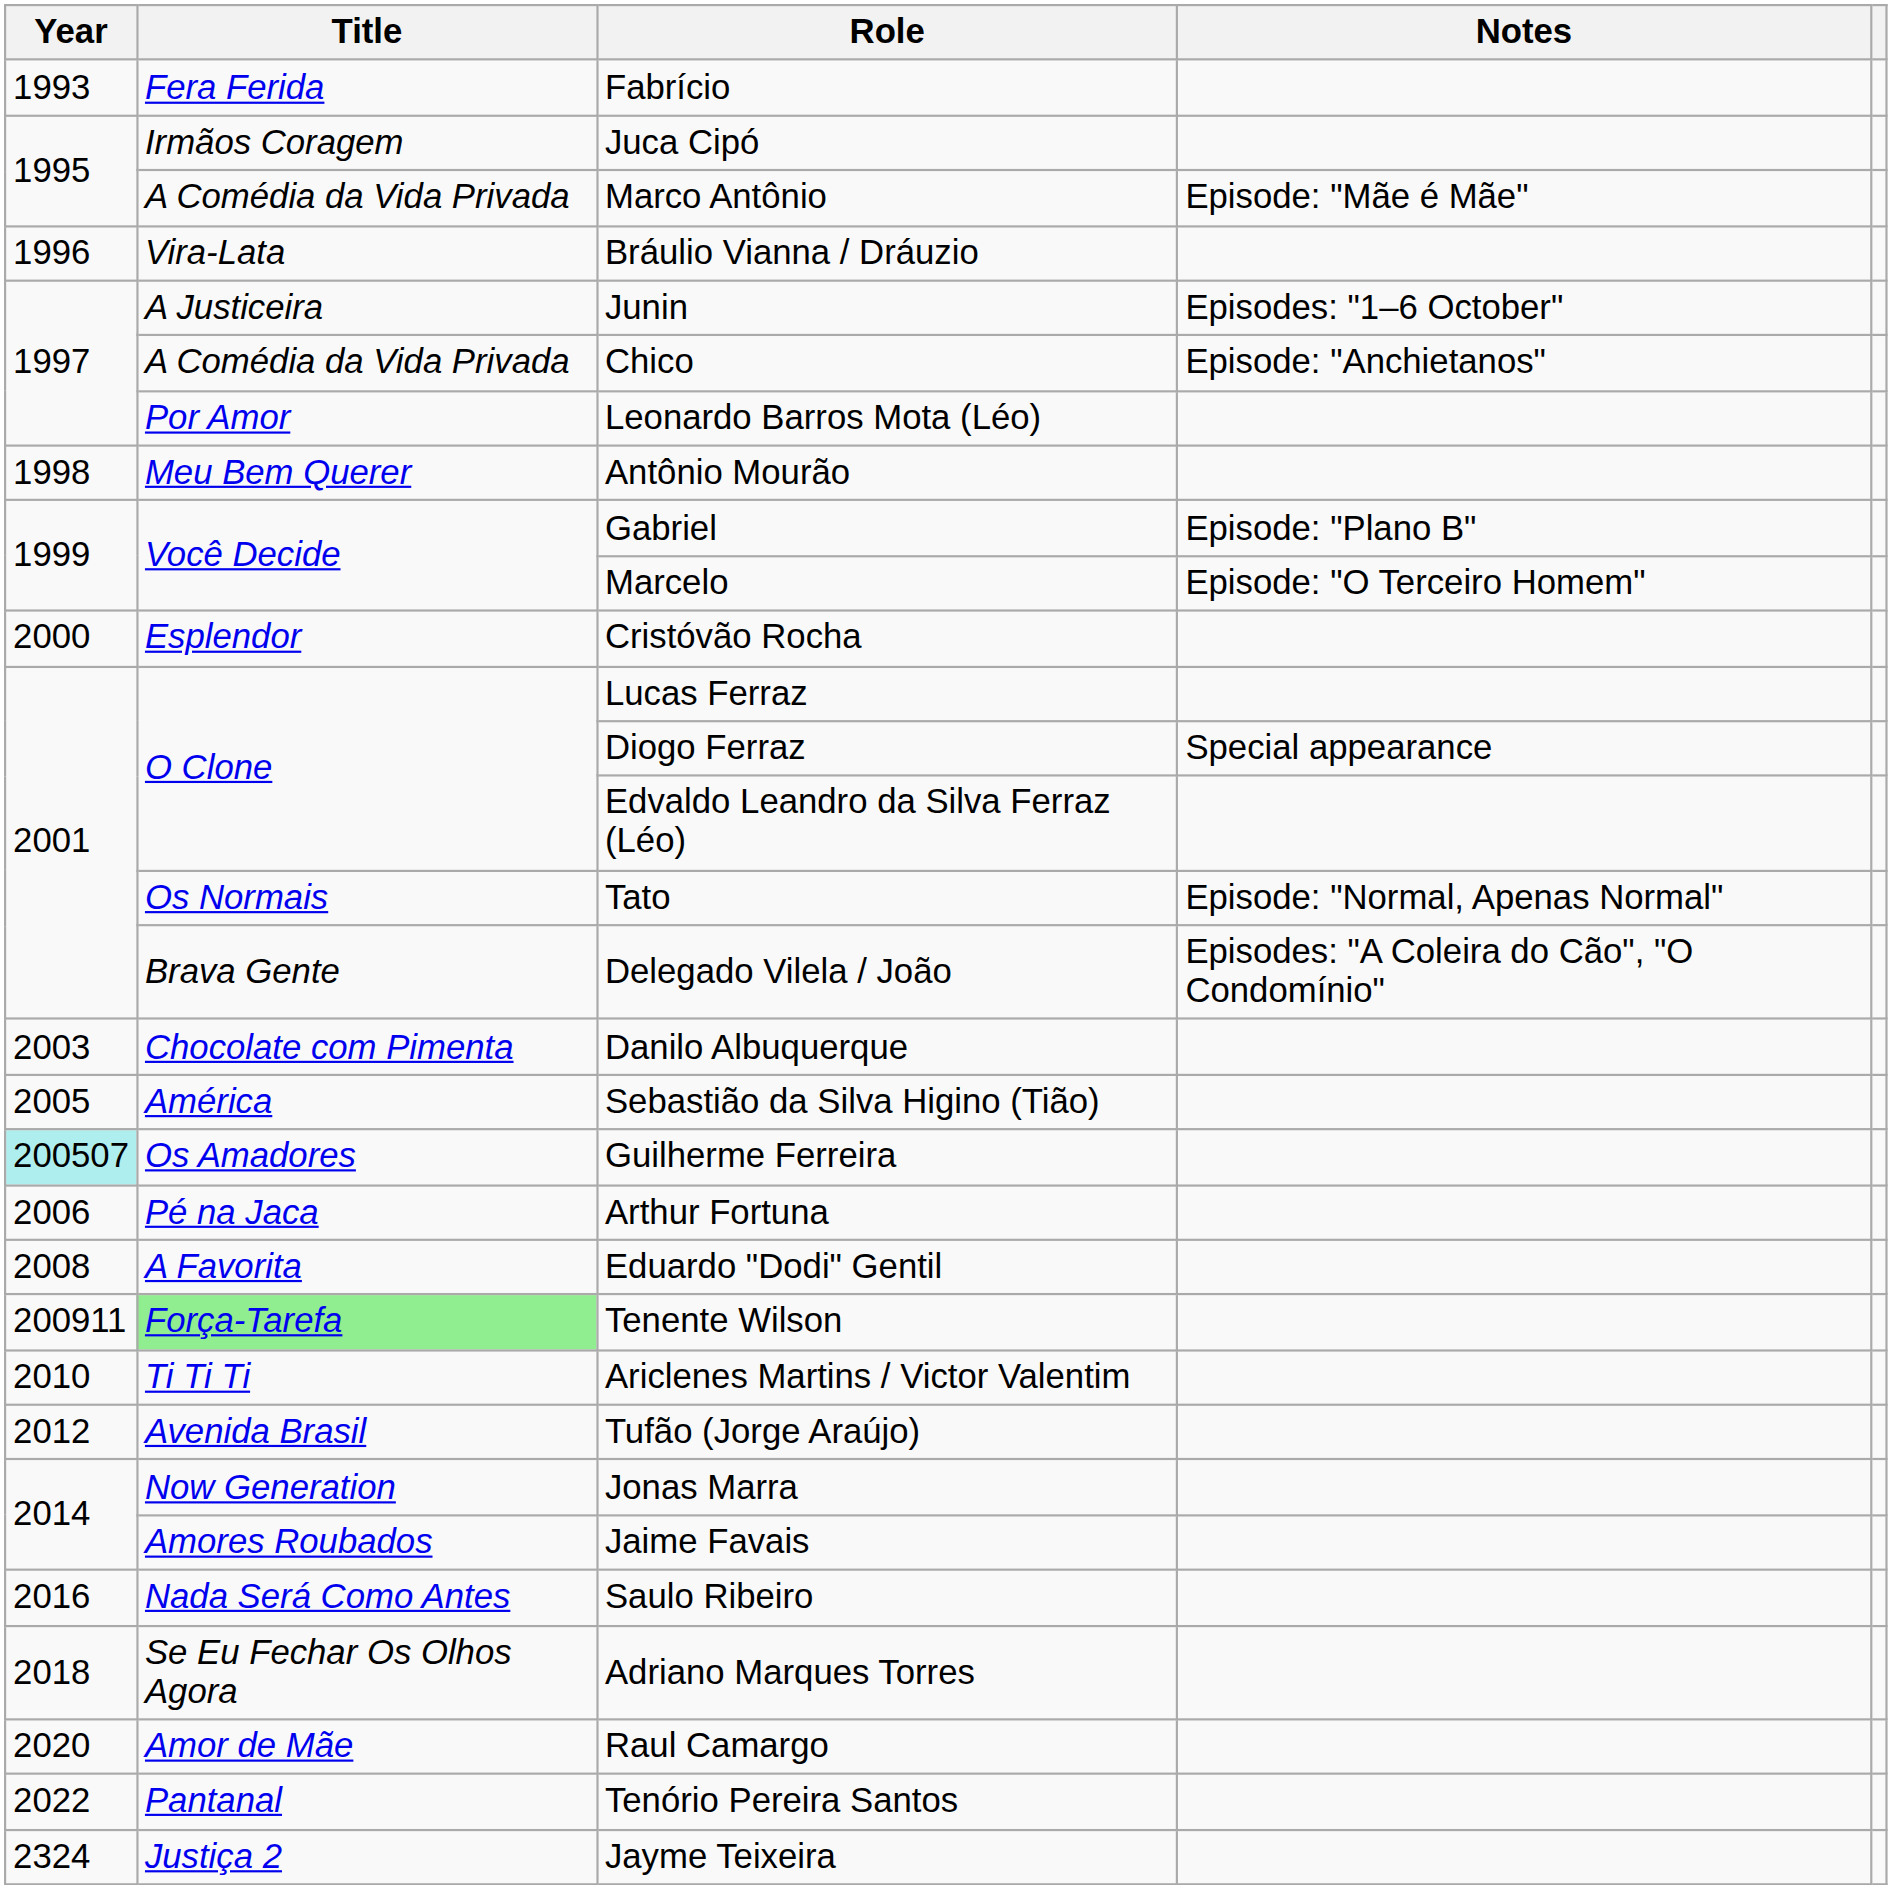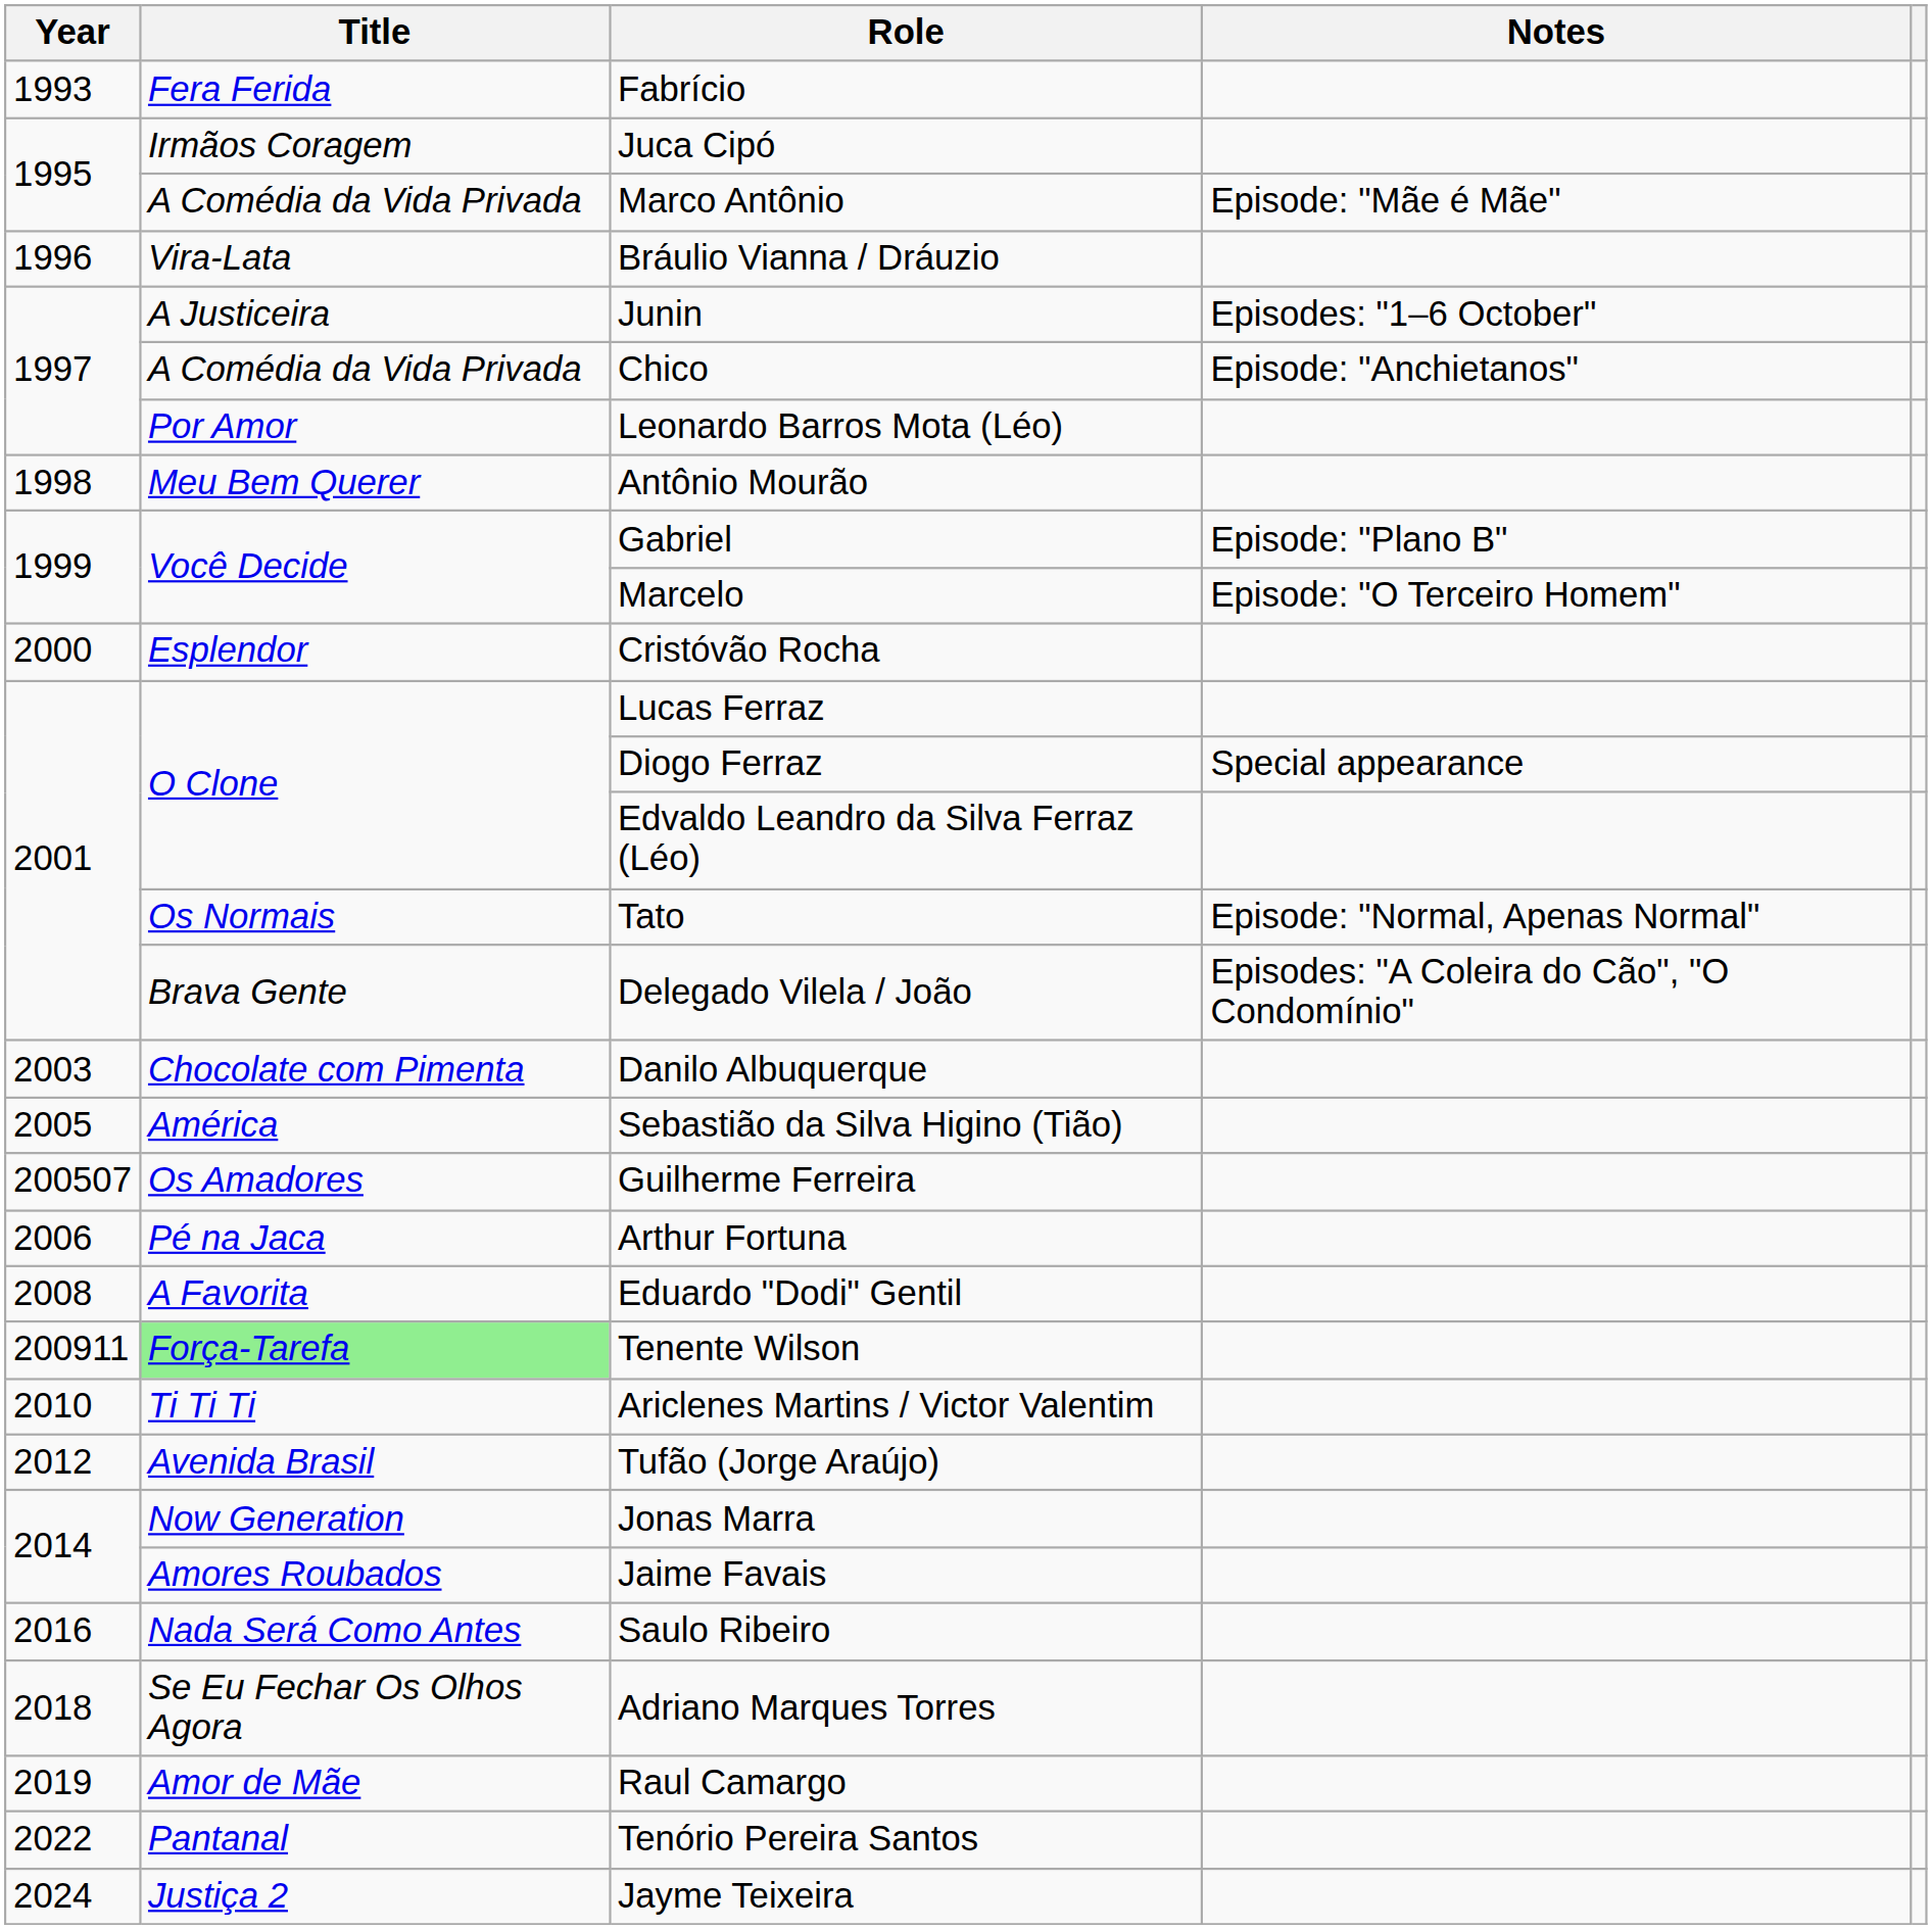Guilherme Ferreira | Year: paleturquoise background -> no background
Raul Camargo | Year: 2020 -> 2019
Jayme Teixeira | Year: 2324 -> 2024
